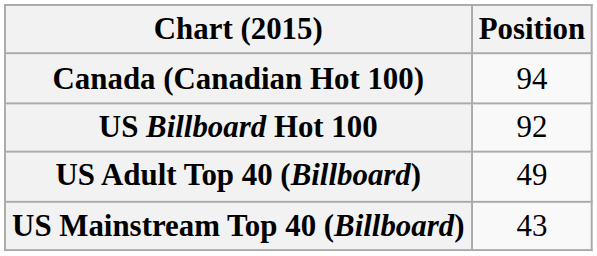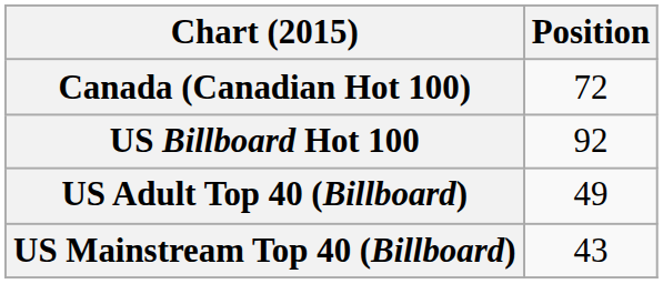Canada (Canadian Hot 100) | Position: 94 -> 72
